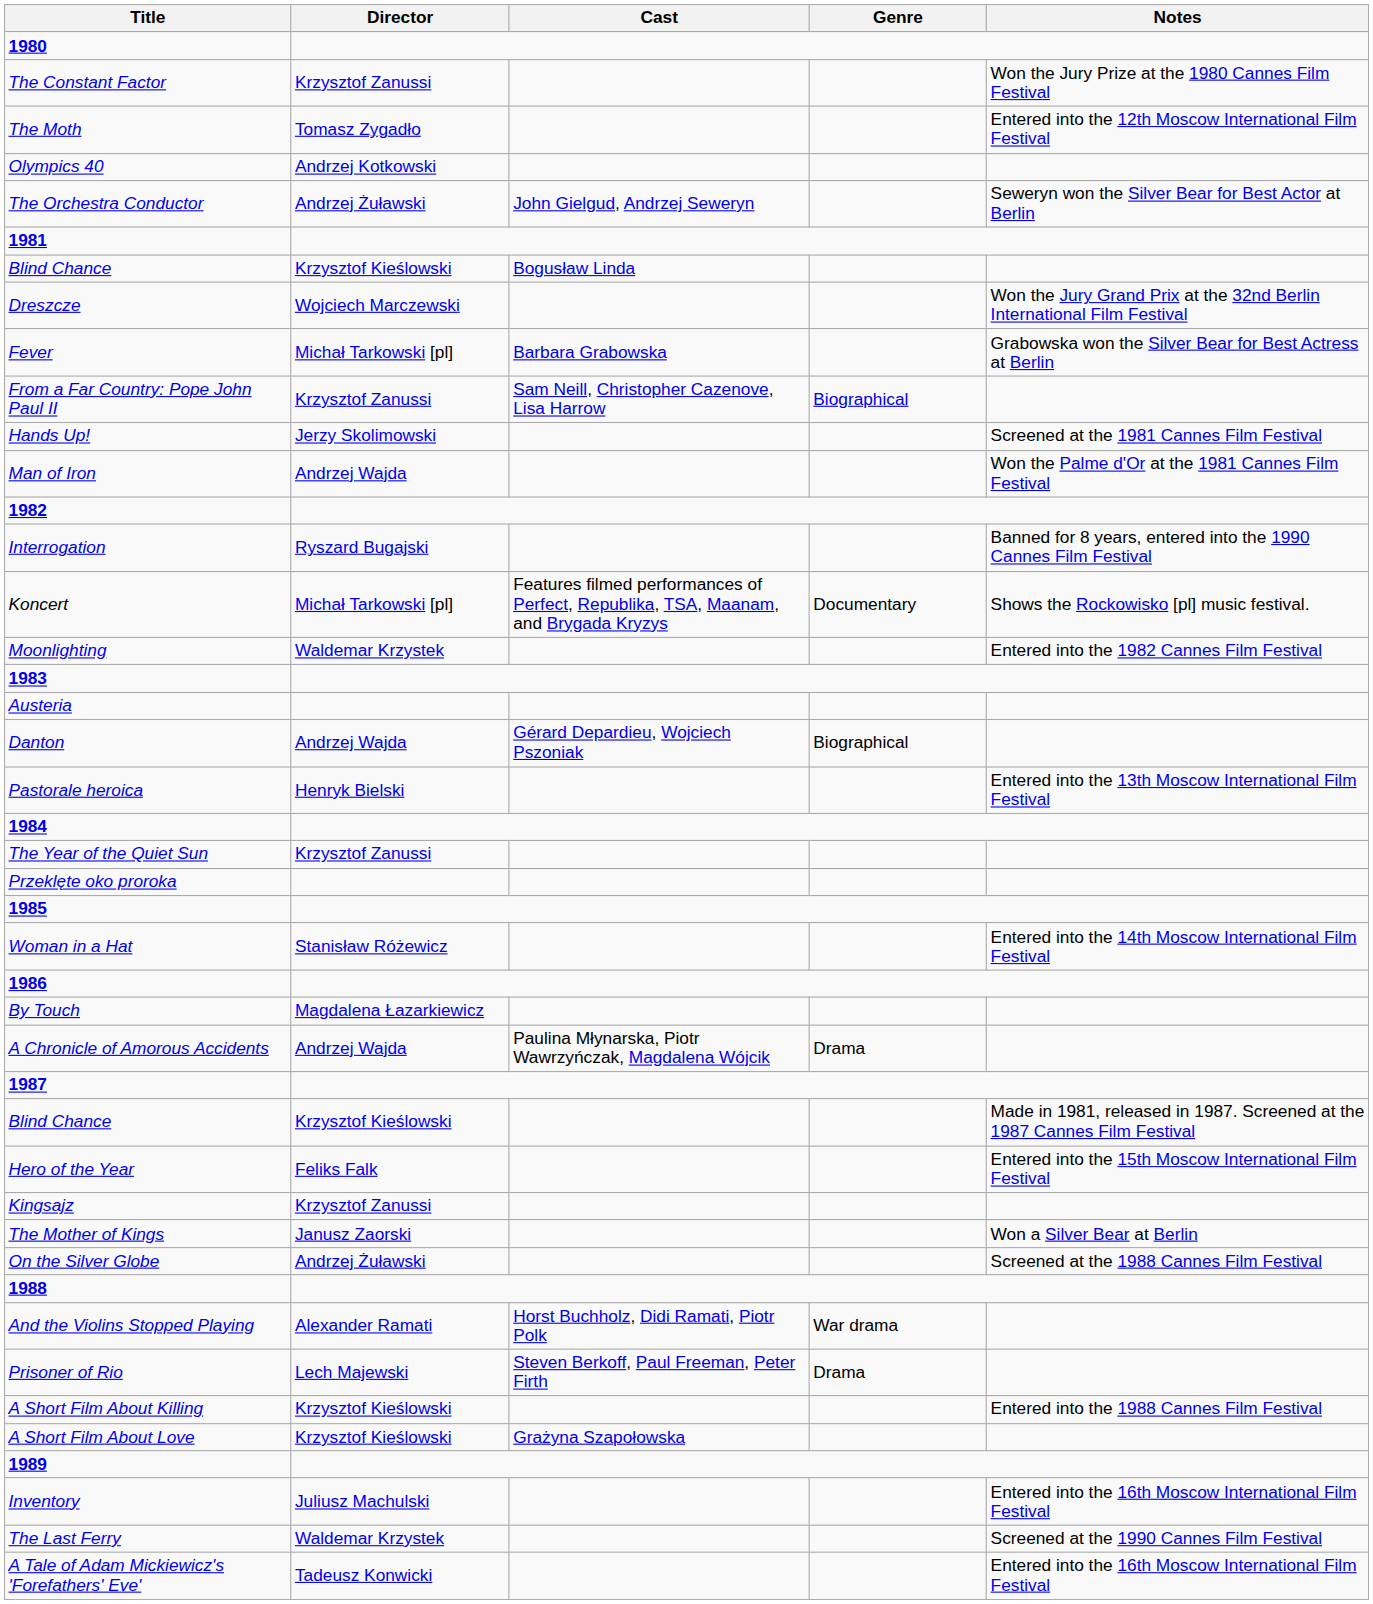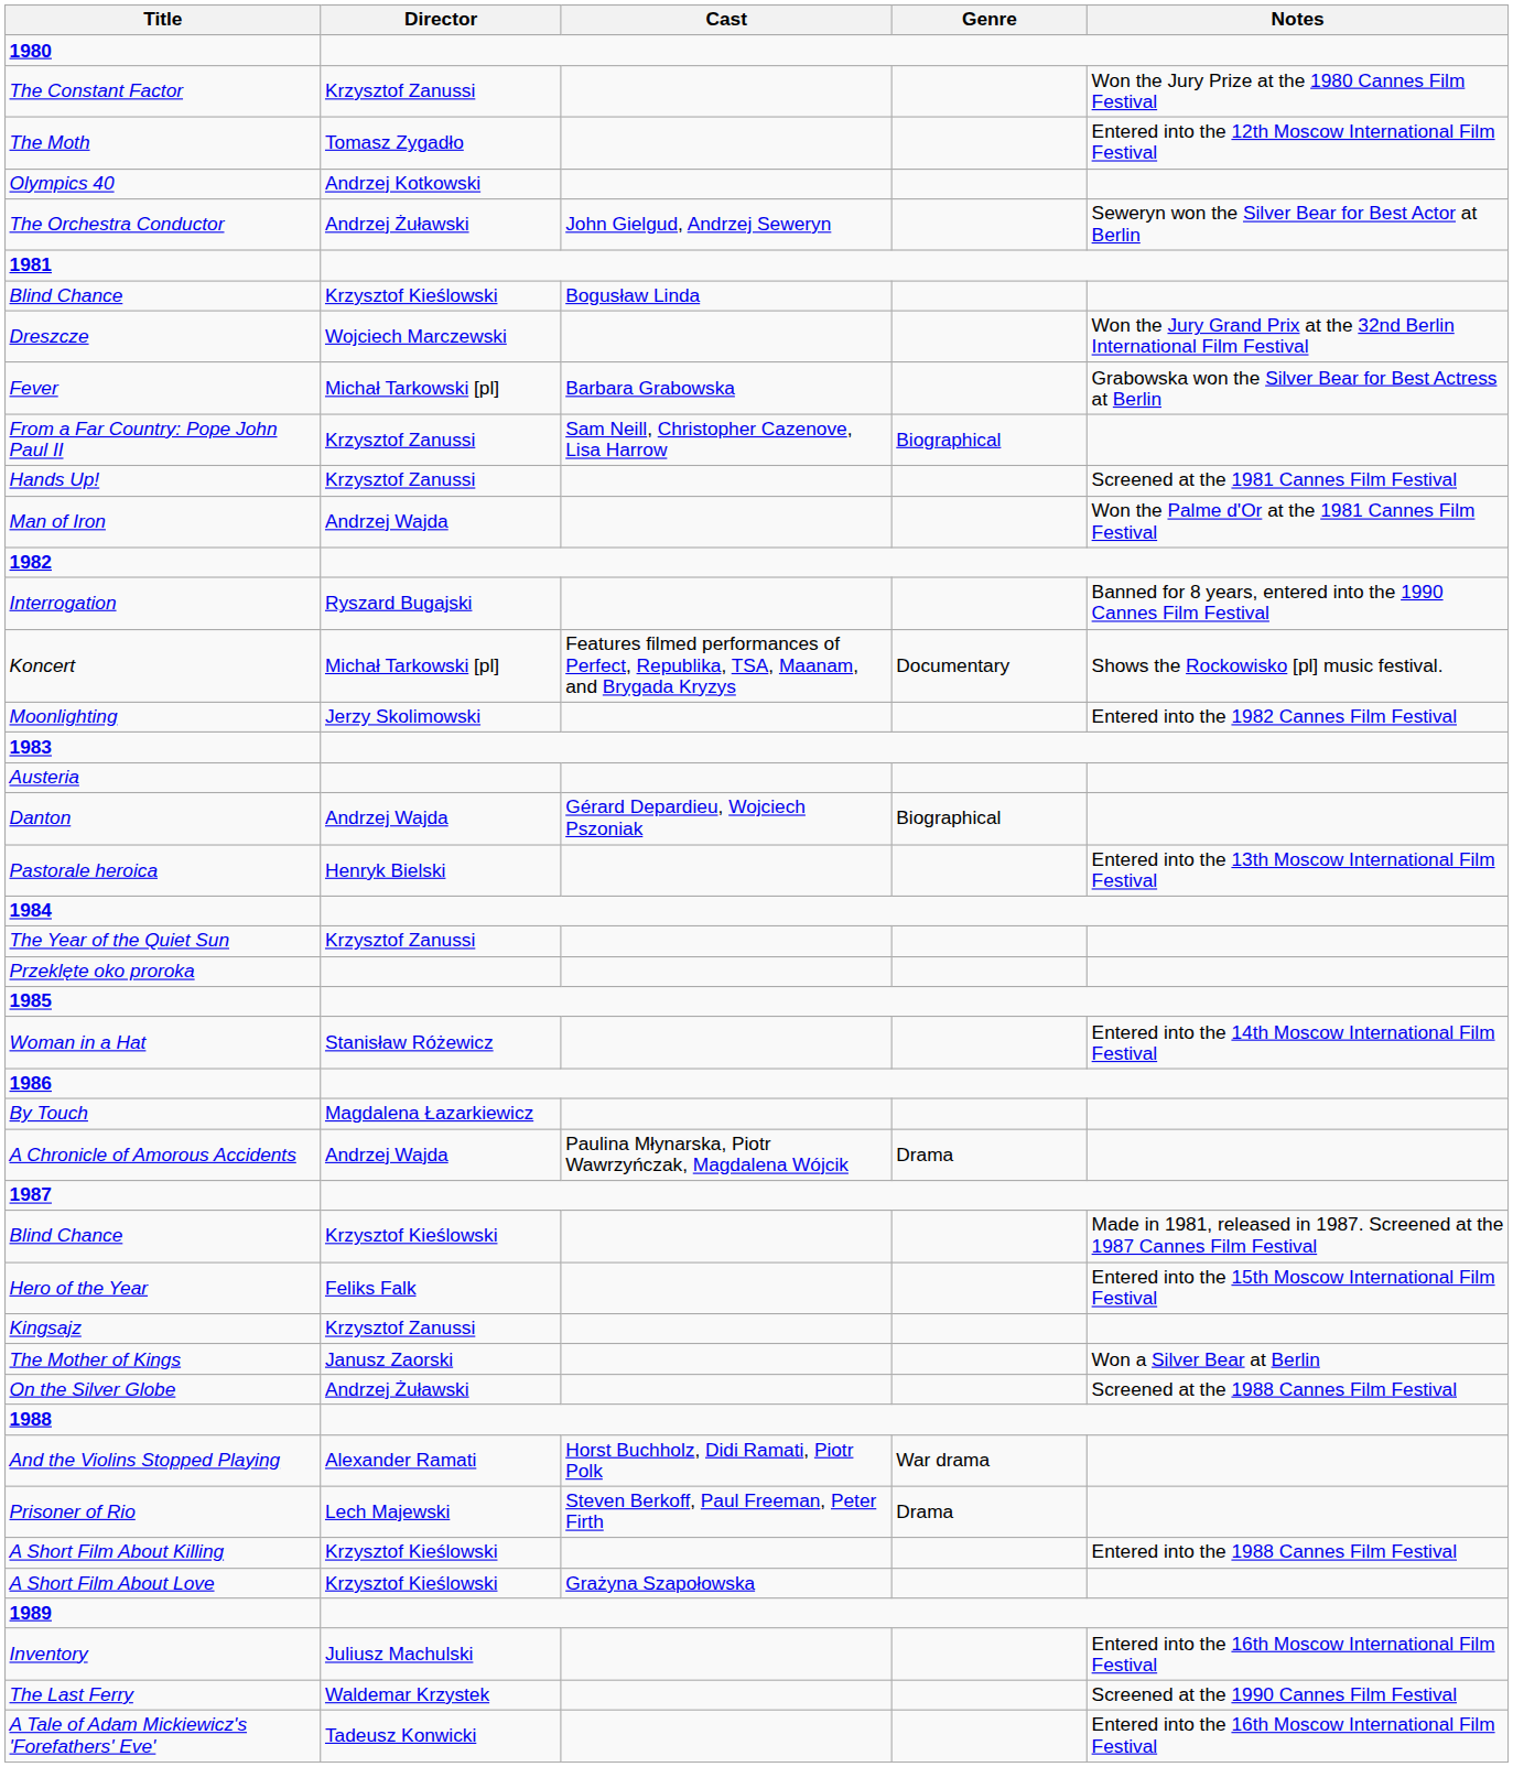Hands Up! | Director: Jerzy Skolimowski -> Krzysztof Zanussi
Moonlighting | Director: Waldemar Krzystek -> Jerzy Skolimowski
